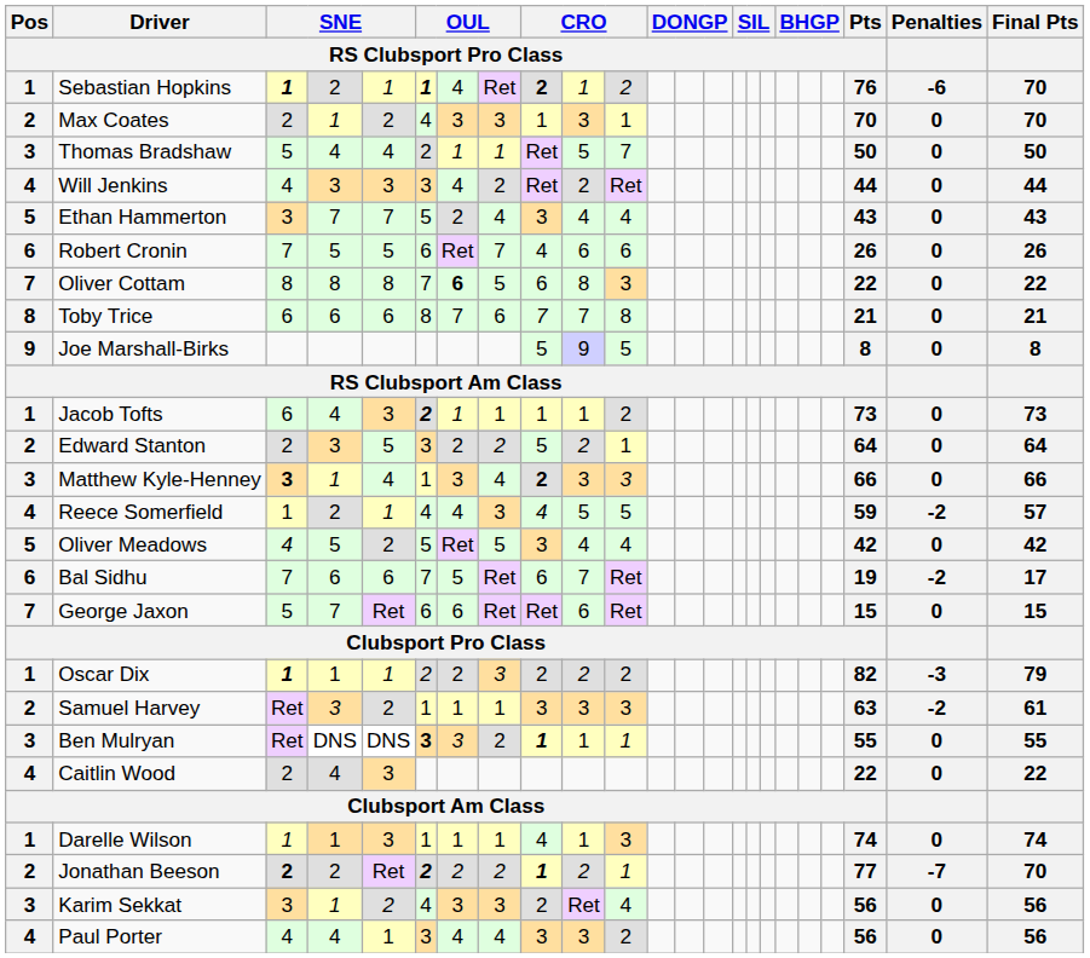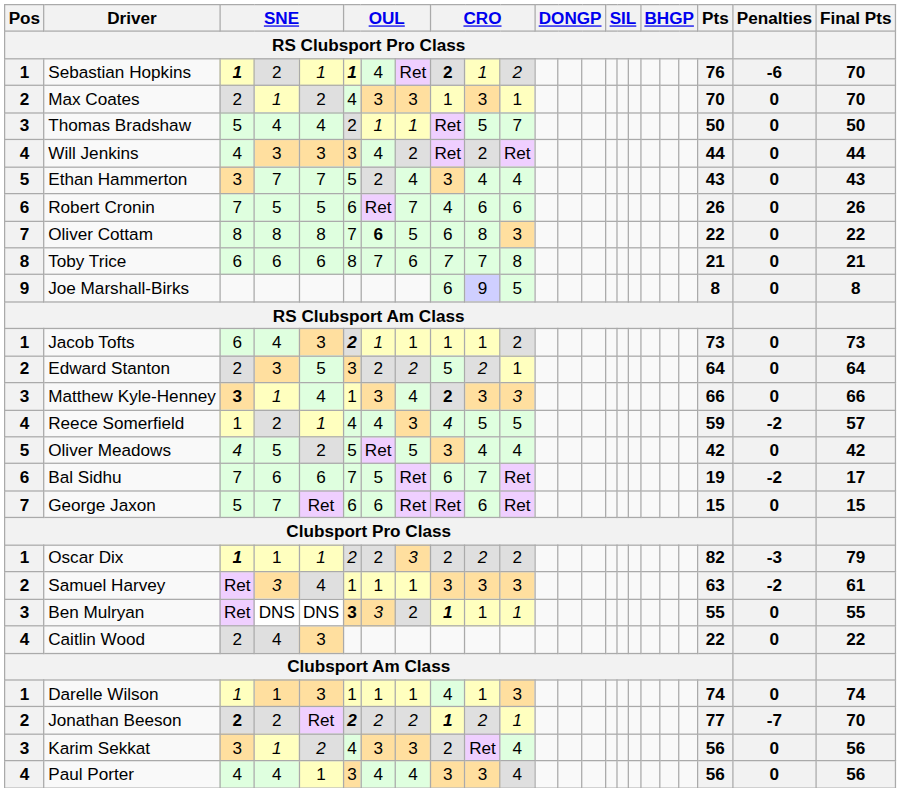Joe Marshall-Birks | column 9: 5 -> 6
Samuel Harvey | column 5: 2 -> 4
Paul Porter | column 11: 2 -> 4
